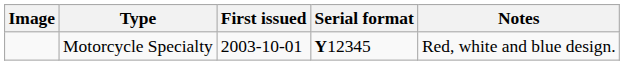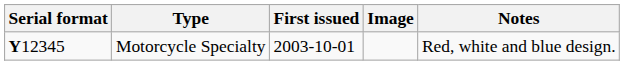columns swapped: Image <-> Serial format
